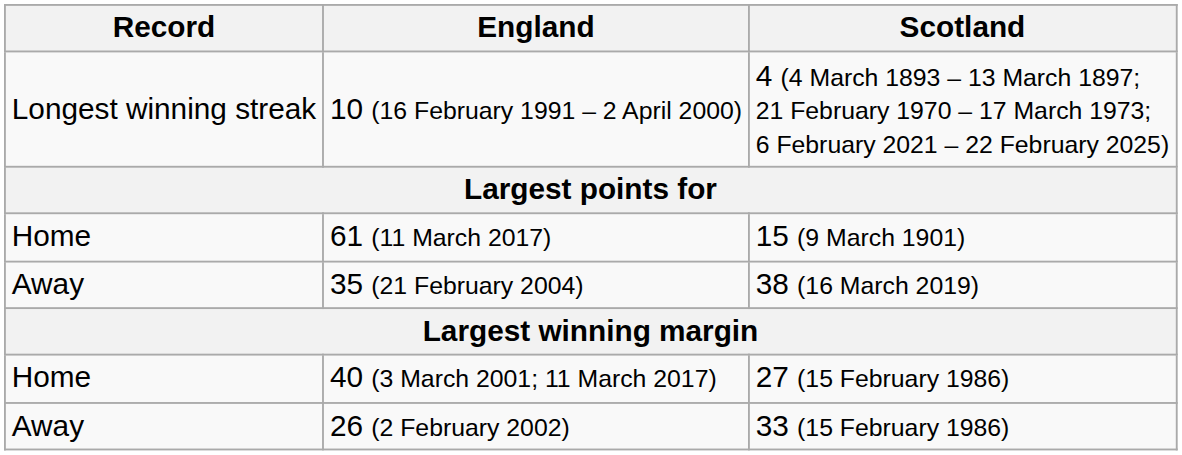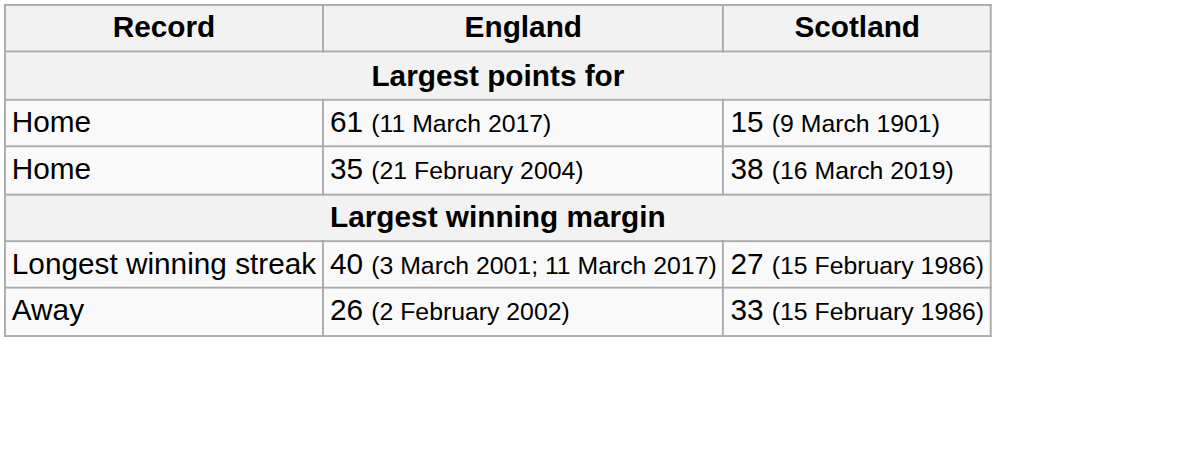- row: Longest winning streak | 10 (16 February 1991 – 2 April 2000) | 4 (4 March 1893 – 13 March 1897; 21 February 1970 – 17 March 1973; 6 February 2021 – 22 February 2025)
35 (21 February 2004) | Record: Away -> Home
40 (3 March 2001; 11 March 2017) | Record: Home -> Longest winning streak
